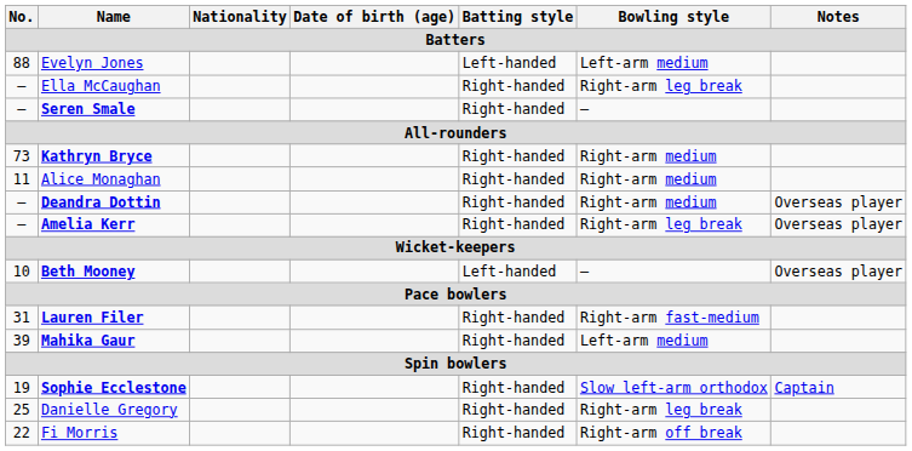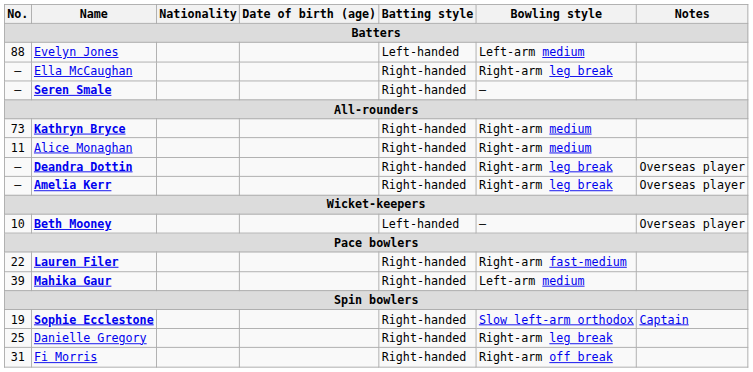Deandra Dottin | Bowling style: Right-arm medium -> Right-arm leg break
Lauren Filer | No.: 31 -> 22
Fi Morris | No.: 22 -> 31
